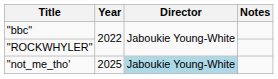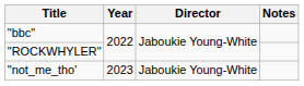"not_me_tho' | Year: 2025 -> 2023
"not_me_tho' | Director: lightblue background -> no background
